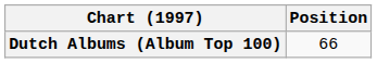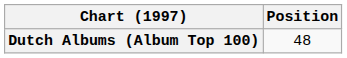Dutch Albums (Album Top 100) | Position: 66 -> 48
